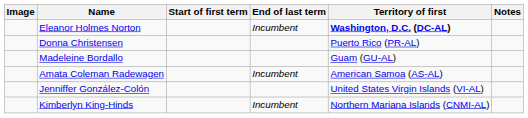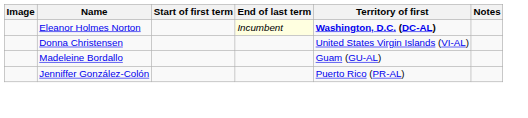Eleanor Holmes Norton | End of last term: no background -> lightyellow background
Donna Christensen | Territory of first: Puerto Rico (PR-AL) -> United States Virgin Islands (VI-AL)
- row: Amata Coleman Radewagen | Incumbent | American Samoa (AS-AL)
Jenniffer González-Colón | Territory of first: United States Virgin Islands (VI-AL) -> Puerto Rico (PR-AL)
- row: Kimberlyn King-Hinds | Incumbent | Northern Mariana Islands (CNMI-AL)
